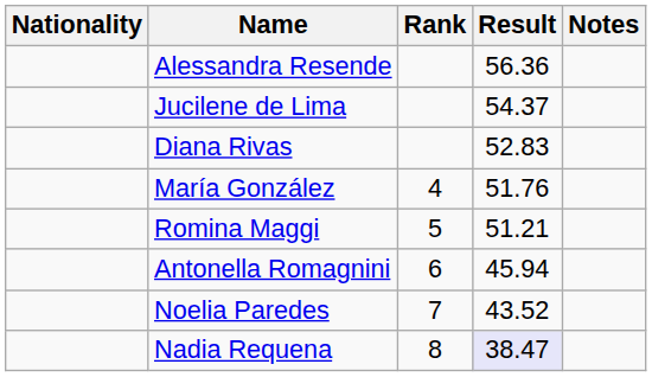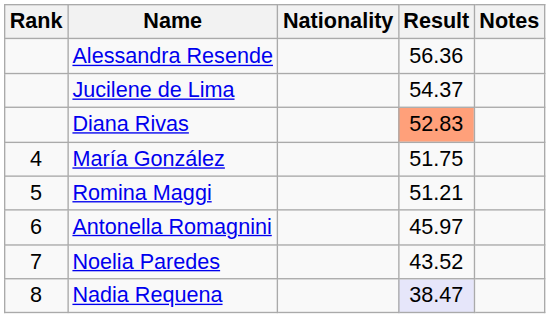columns swapped: Rank <-> Nationality
Diana Rivas | Result: no background -> lightsalmon background
María González | Result: 51.76 -> 51.75
Antonella Romagnini | Result: 45.94 -> 45.97
